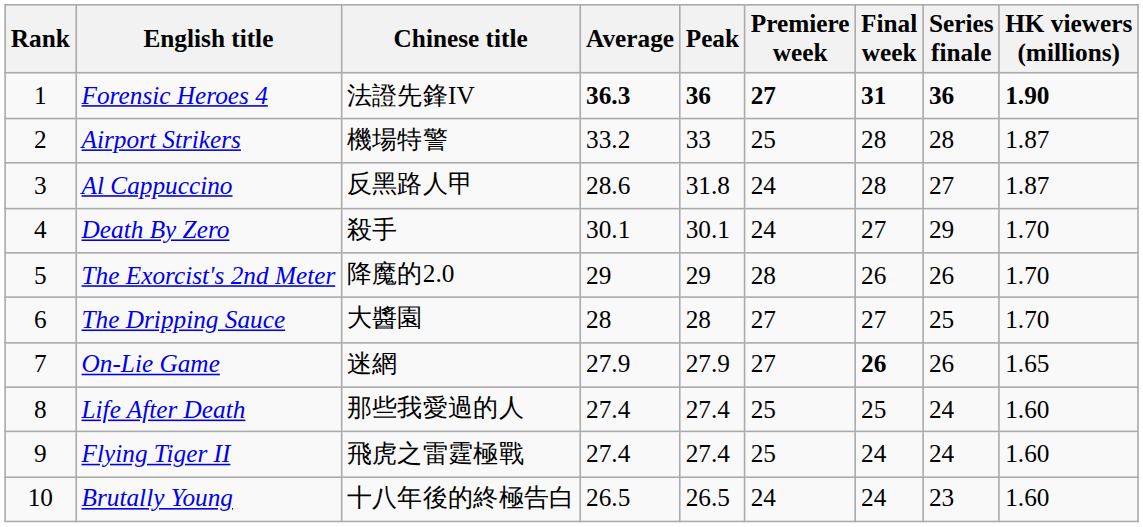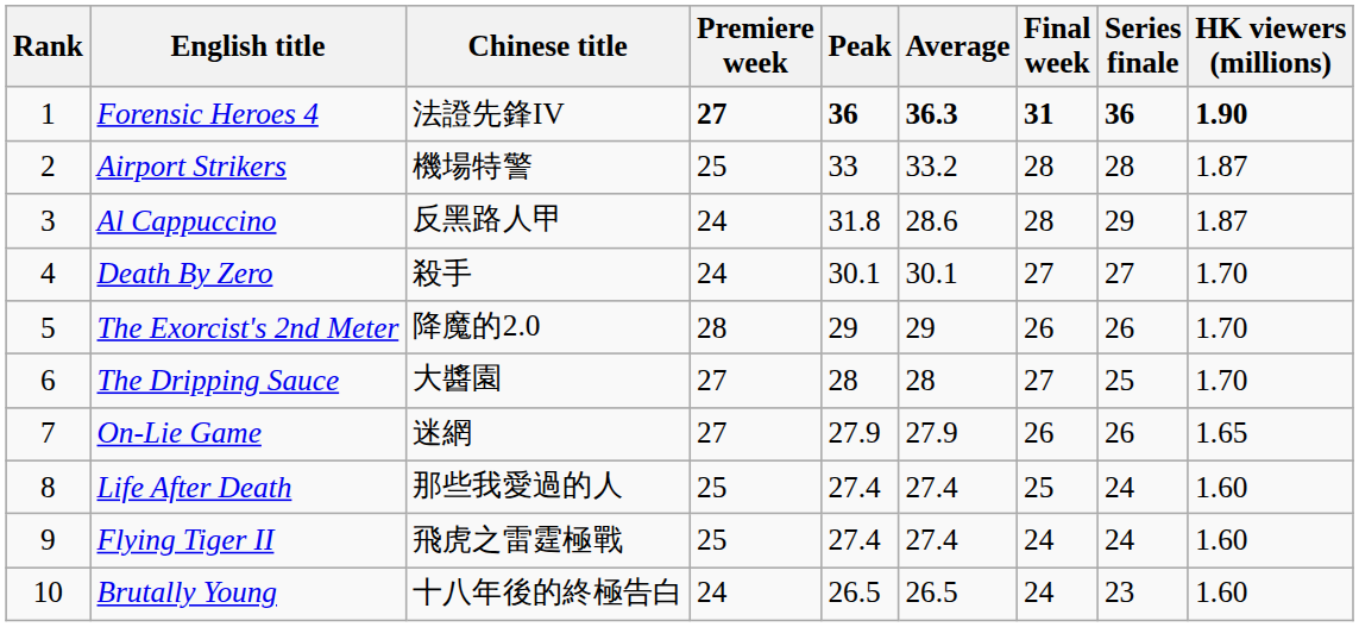columns swapped: Average <-> Premiere week
Al Cappuccino | Series finale: 27 -> 29
Death By Zero | Series finale: 29 -> 27
On-Lie Game | Final week: bold -> normal
